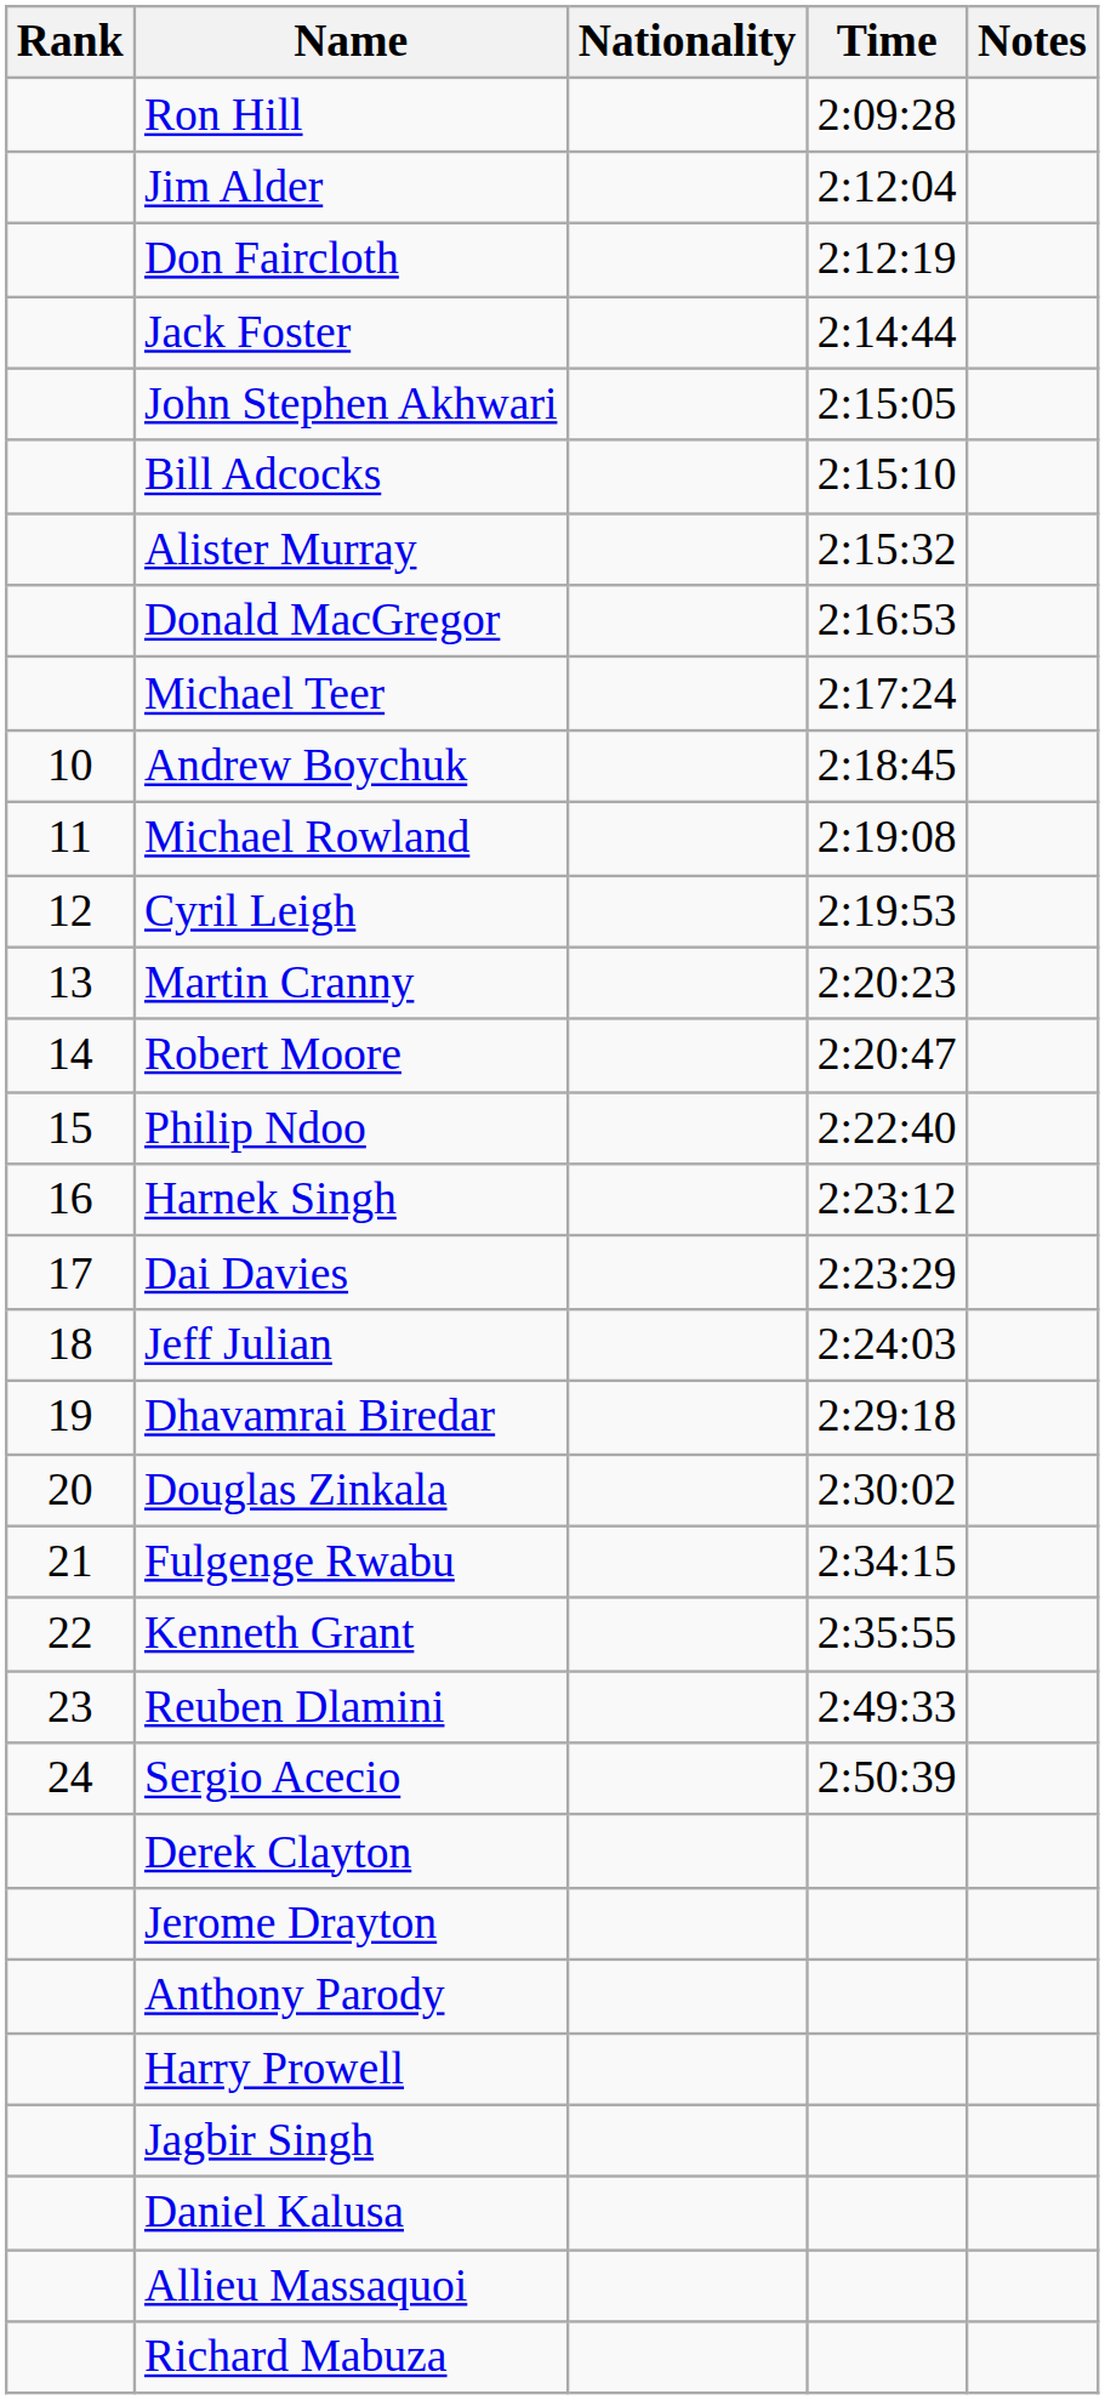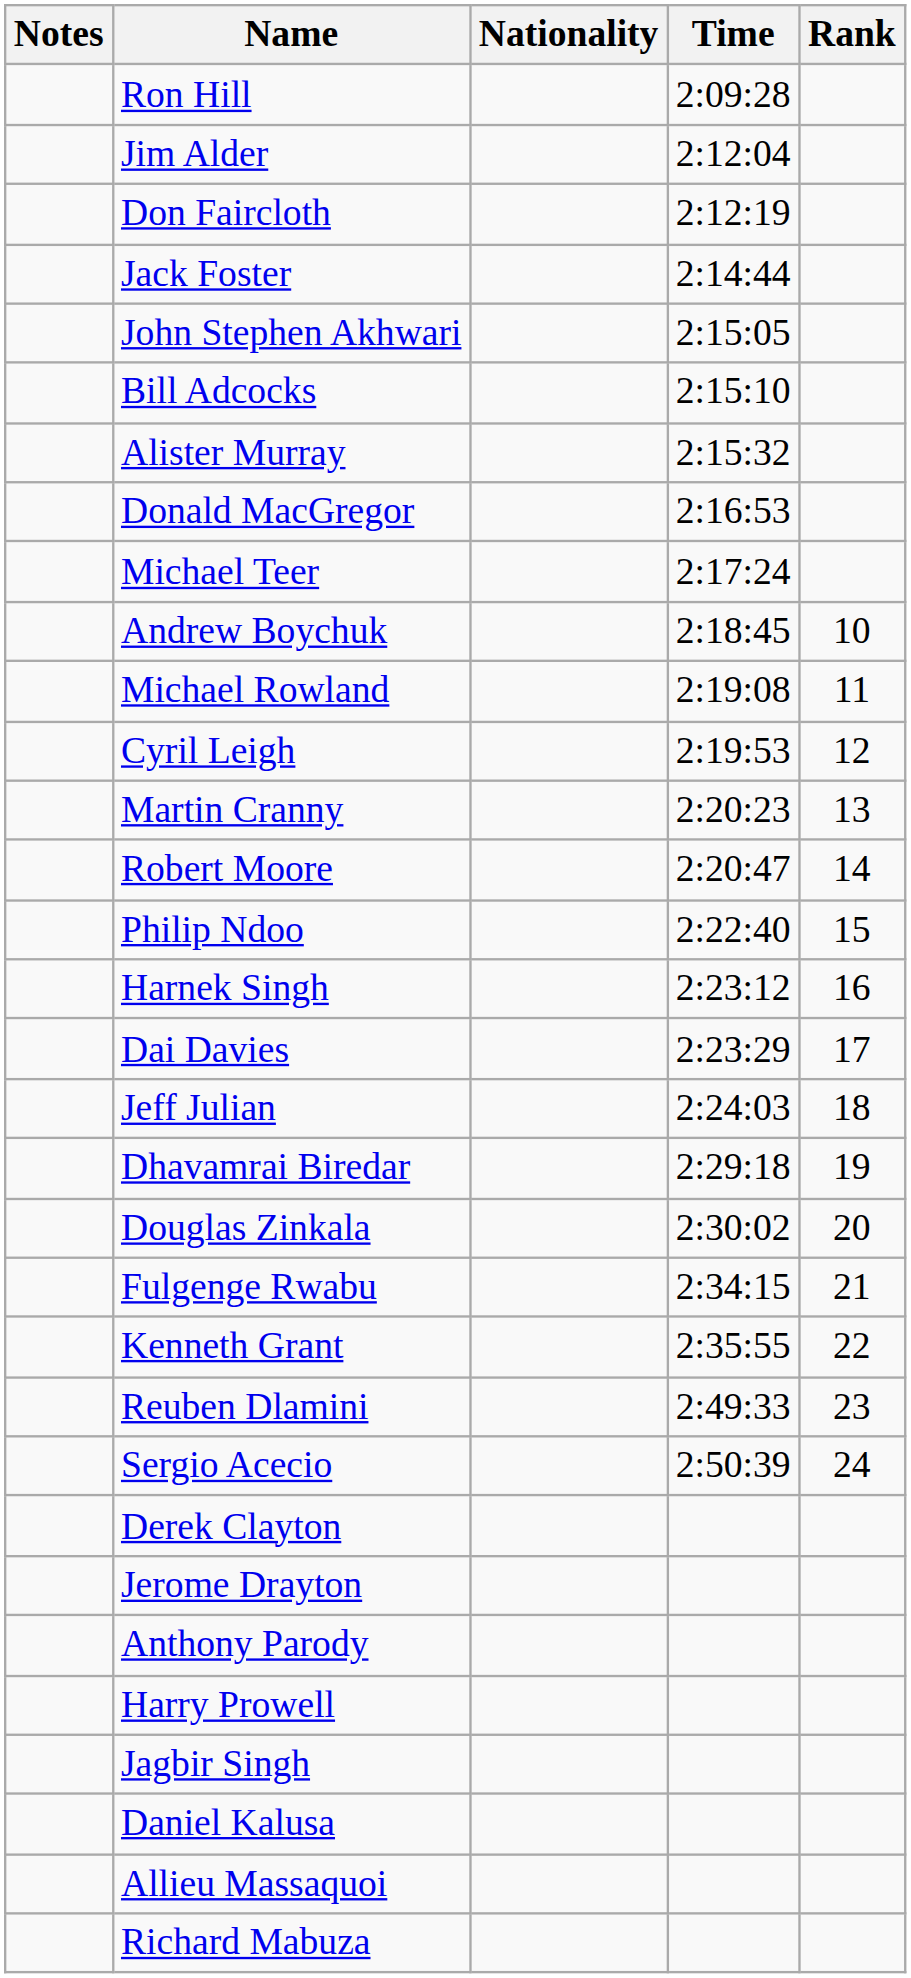columns swapped: Rank <-> Notes
